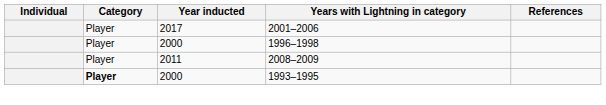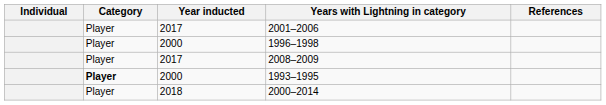2008–2009 | Year inducted: 2011 -> 2017
+ row: Player | 2018 | 2000–2014
